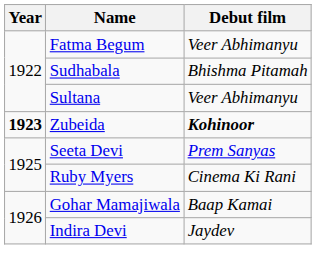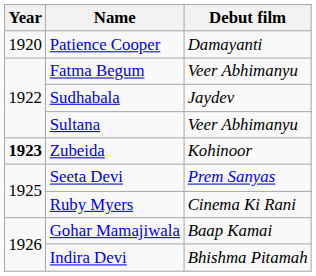+ row: 1920 | Patience Cooper | Damayanti
Sudhabala | Debut film: Bhishma Pitamah -> Jaydev
Zubeida | Debut film: bold -> normal
Indira Devi | Debut film: Jaydev -> Bhishma Pitamah
